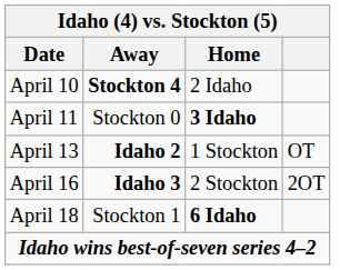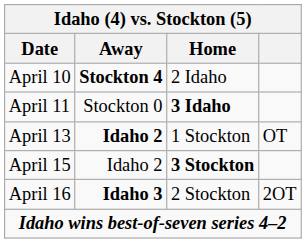+ row: April 15 | Idaho 2 | 3 Stockton
- row: April 18 | Stockton 1 | 6 Idaho
